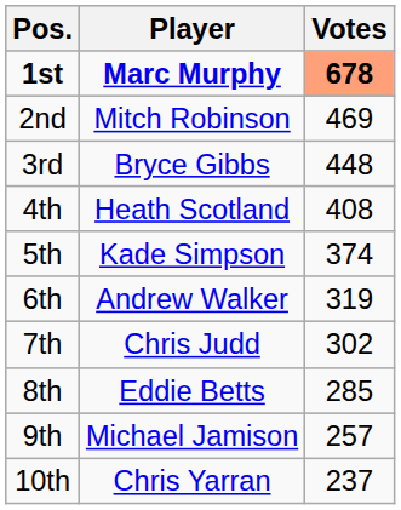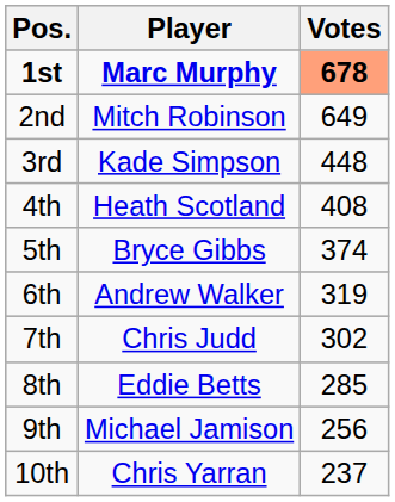2nd | Votes: 469 -> 649
3rd | Player: Bryce Gibbs -> Kade Simpson
5th | Player: Kade Simpson -> Bryce Gibbs
9th | Votes: 257 -> 256
